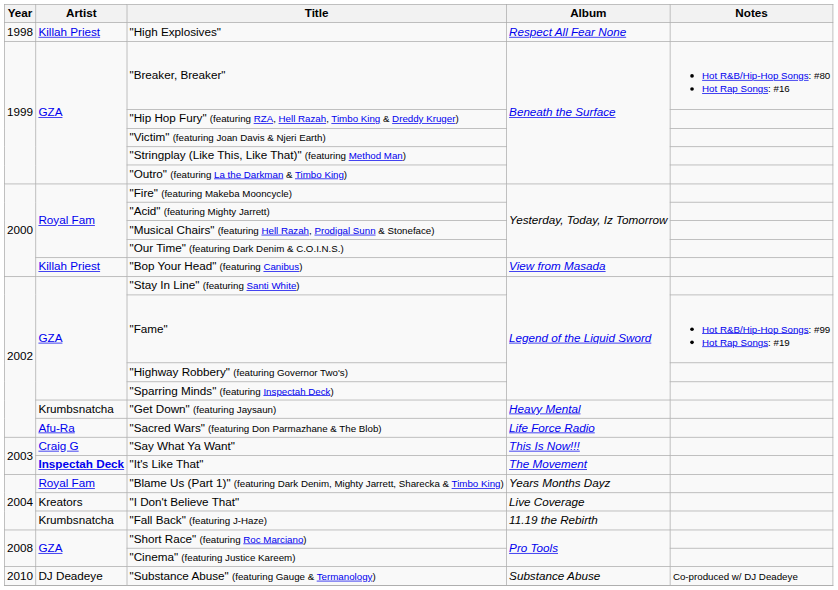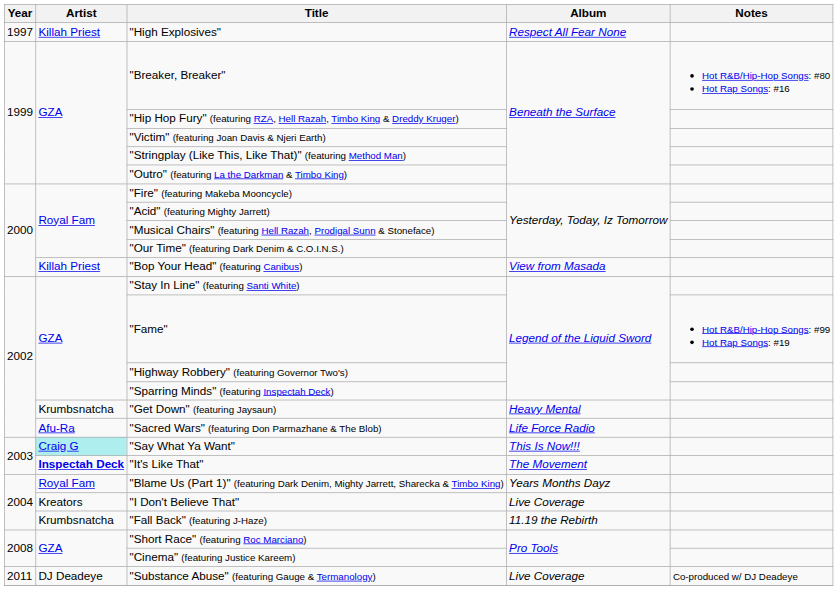"High Explosives" | Year: 1998 -> 1997
"Say What Ya Want" | Artist: no background -> paleturquoise background
"Substance Abuse" (featuring Gauge & Termanology) | Year: 2010 -> 2011
"Substance Abuse" (featuring Gauge & Termanology) | Album: Substance Abuse -> Live Coverage
